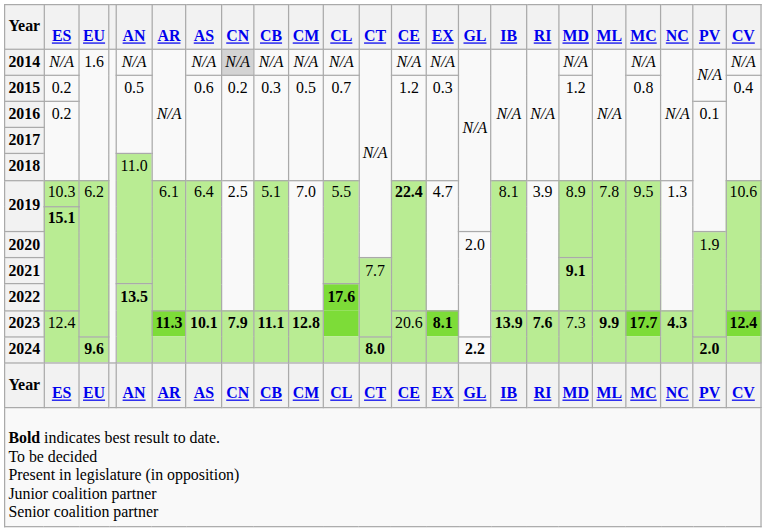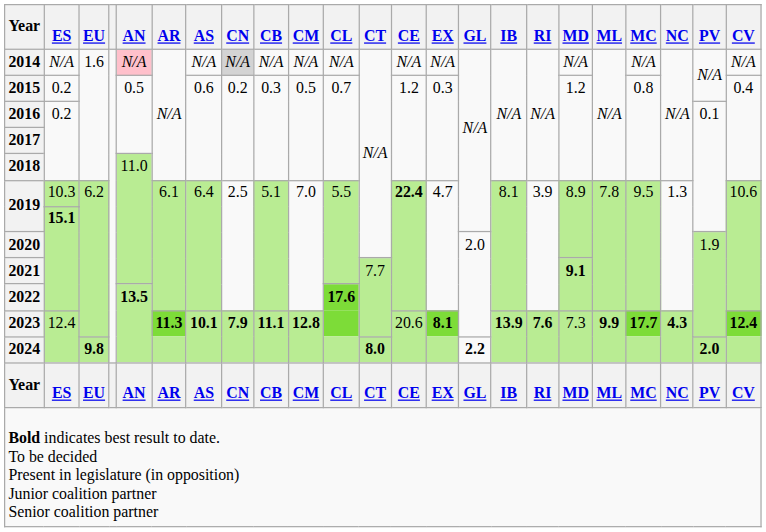2014 | AN: no background -> pink background
2024 | EU: 9.6 -> 9.8
